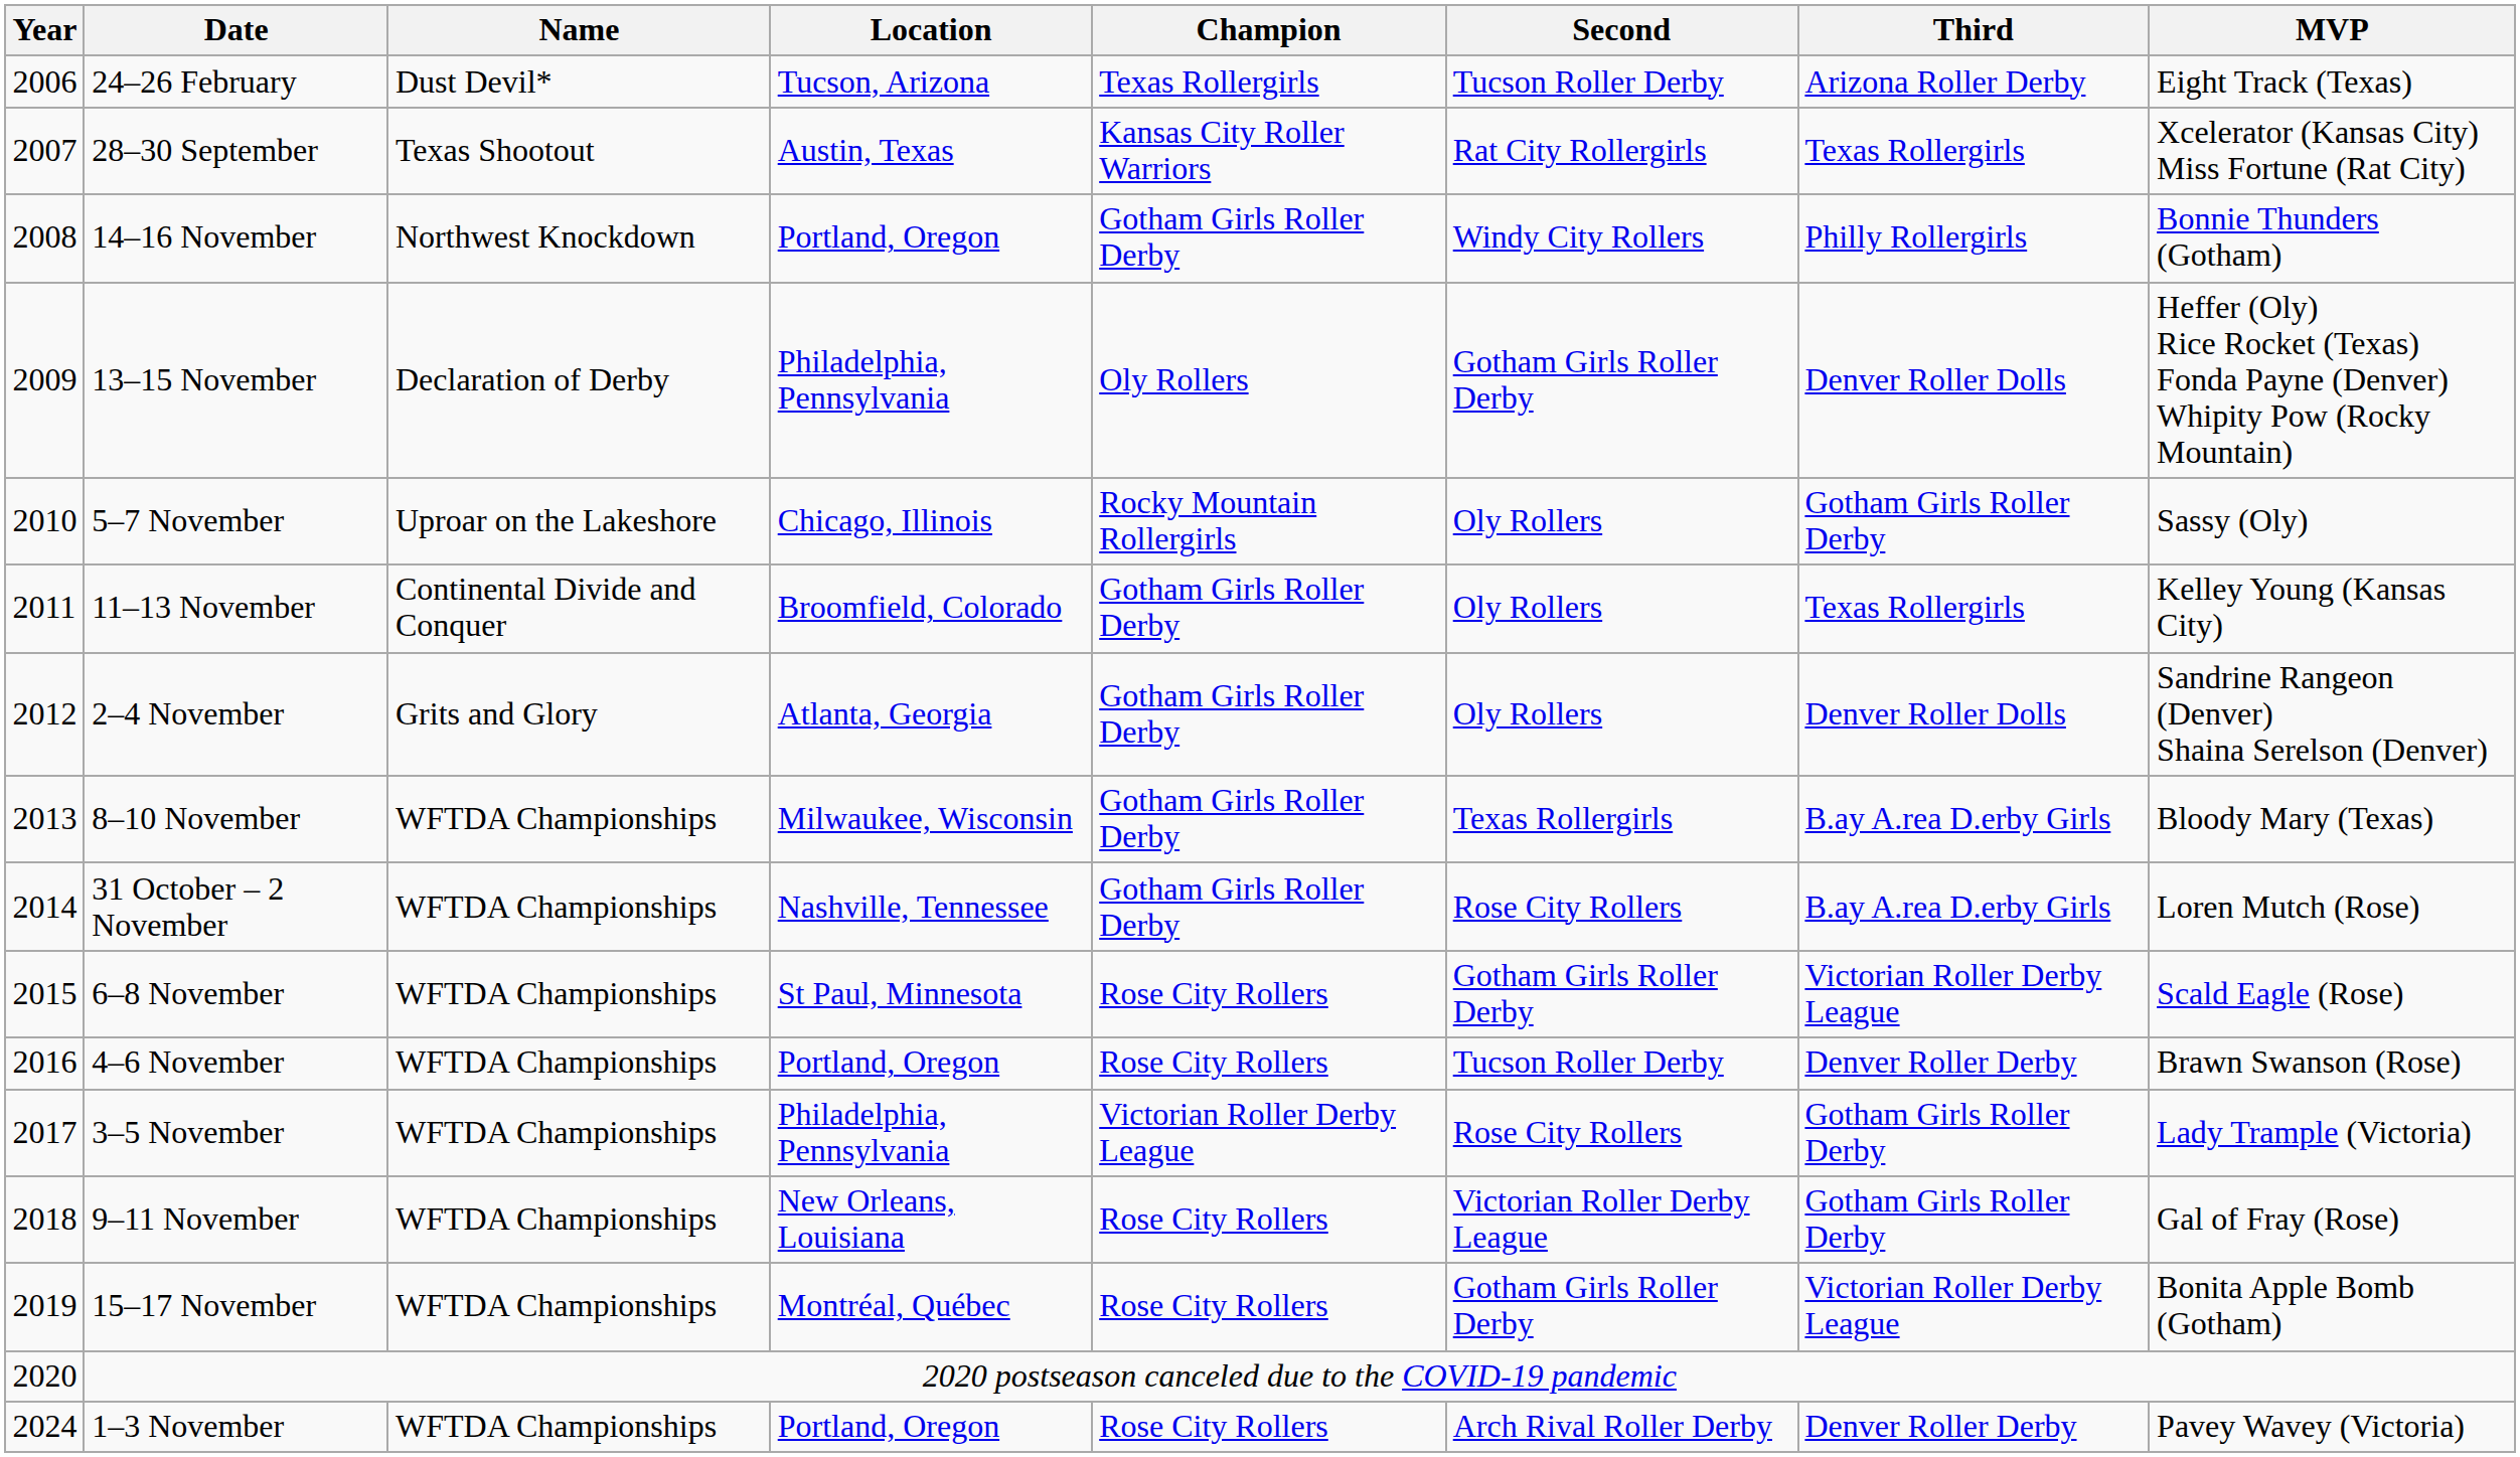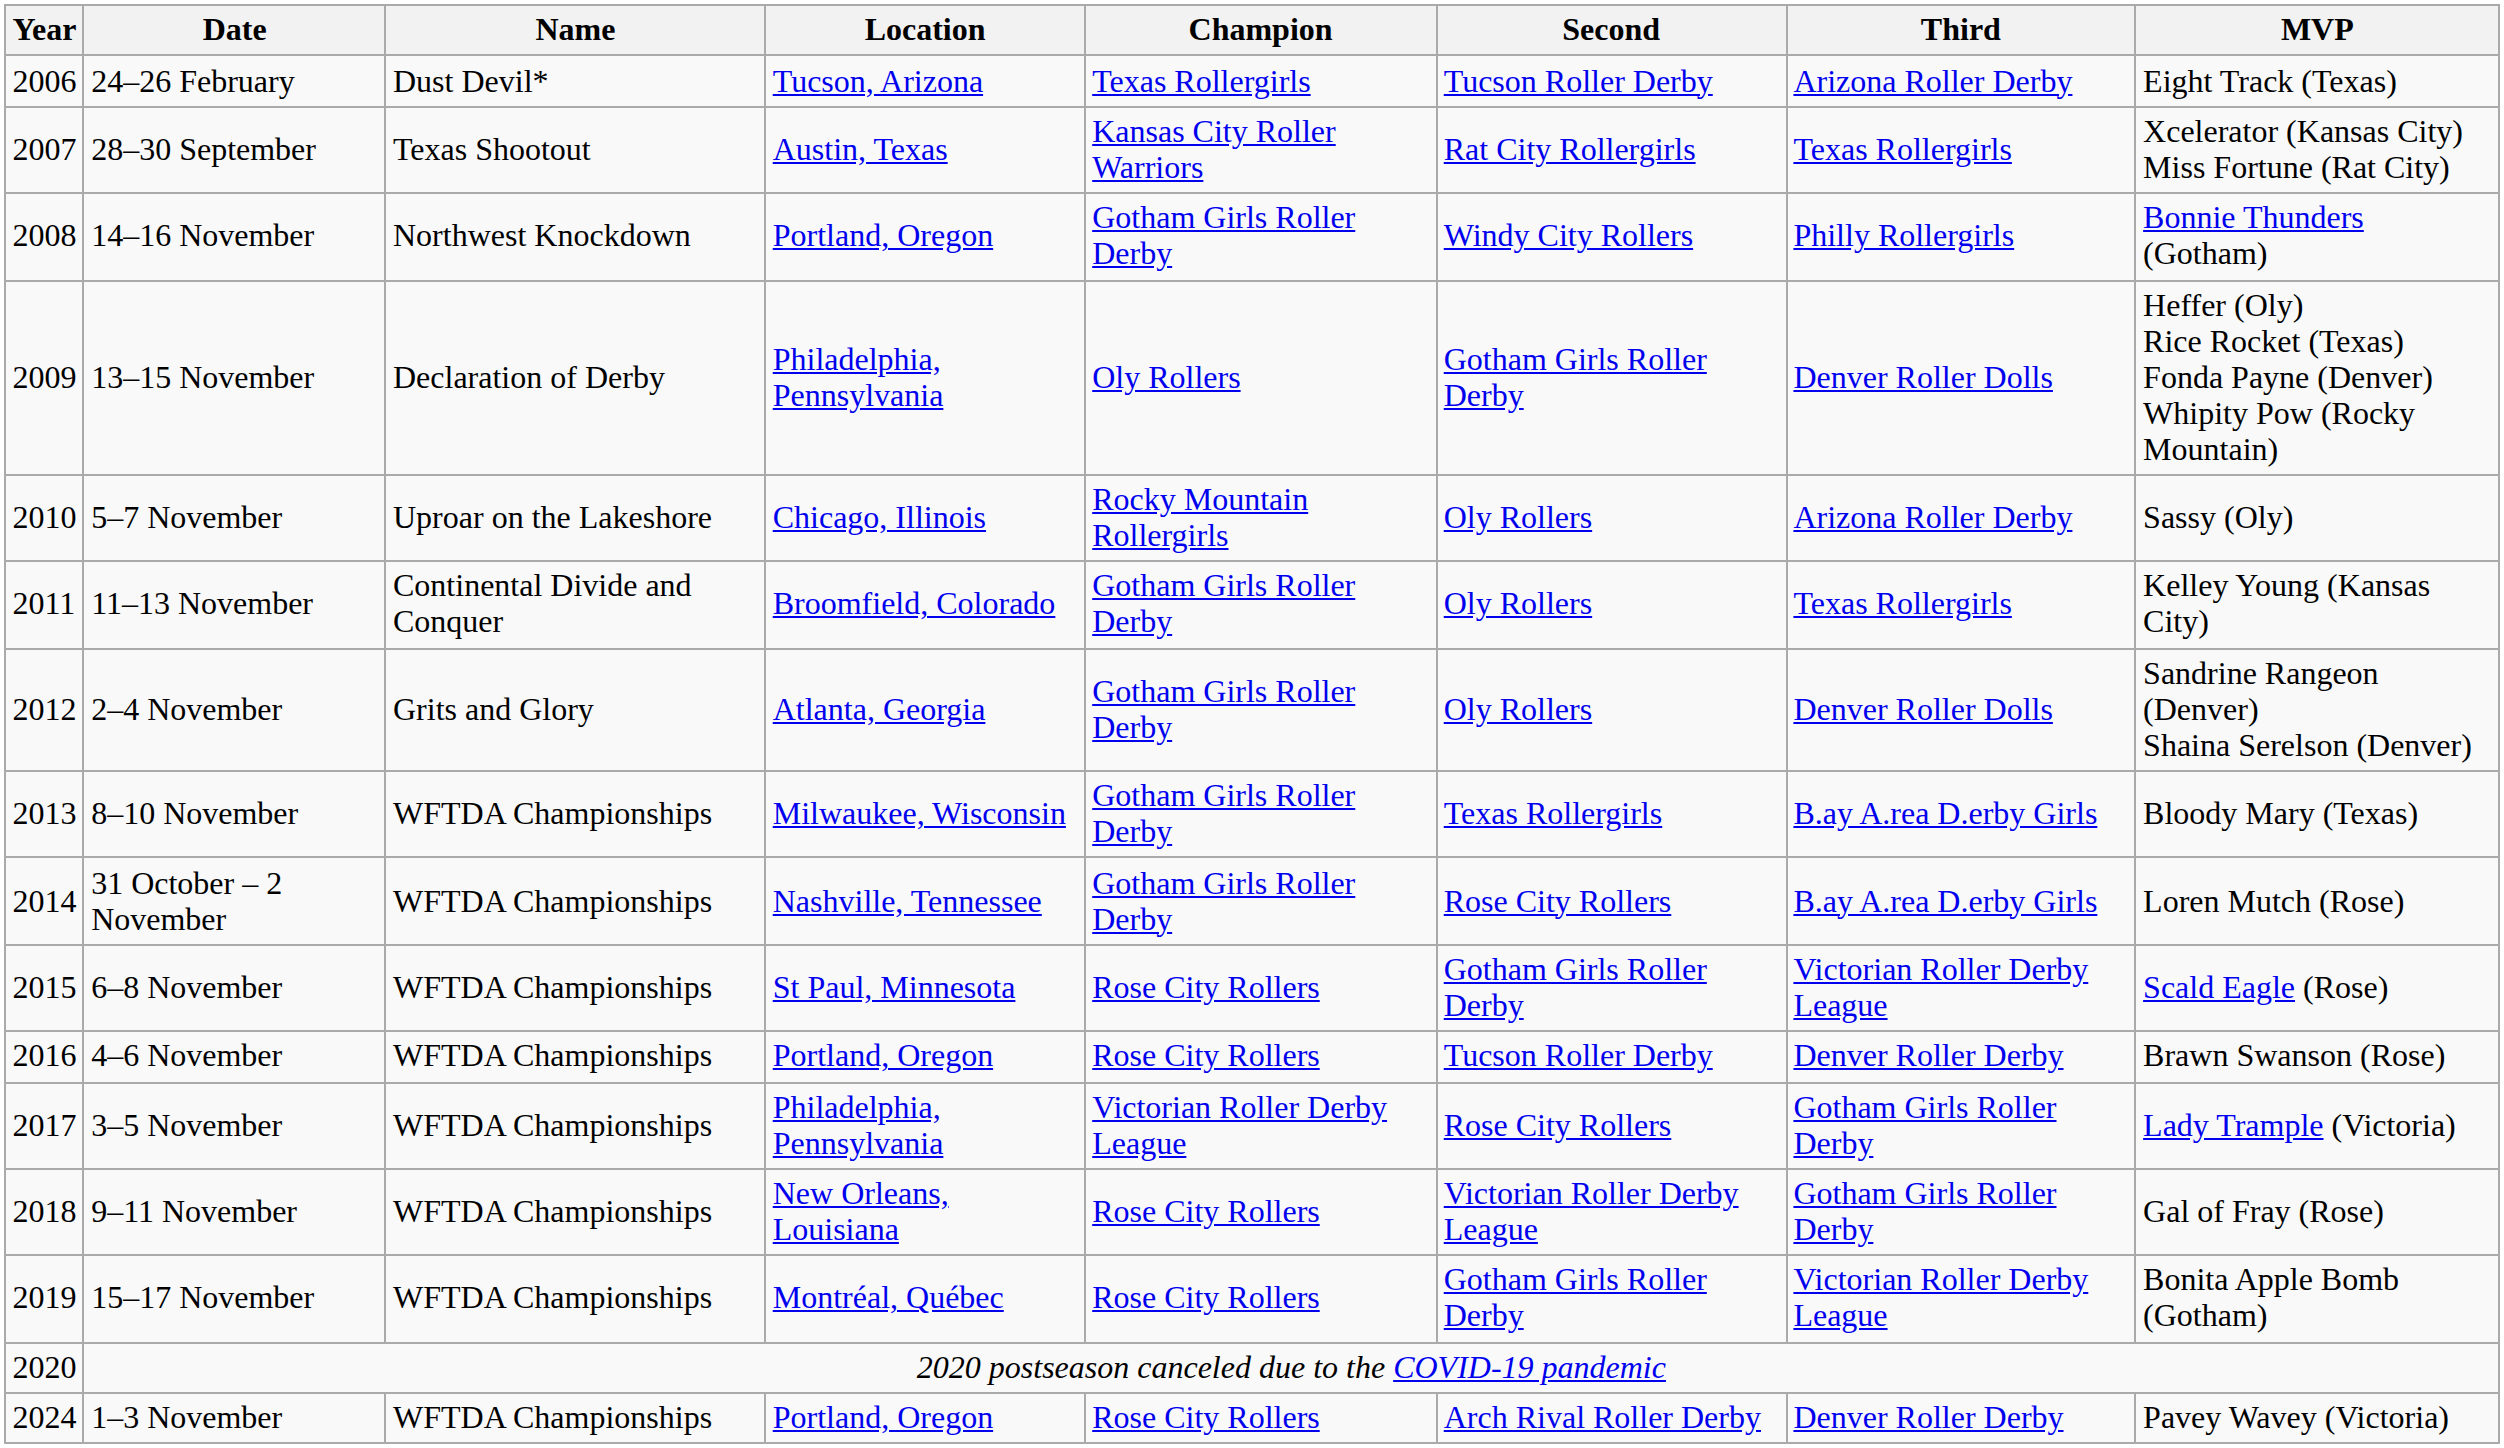5–7 November | Third: Gotham Girls Roller Derby -> Arizona Roller Derby
